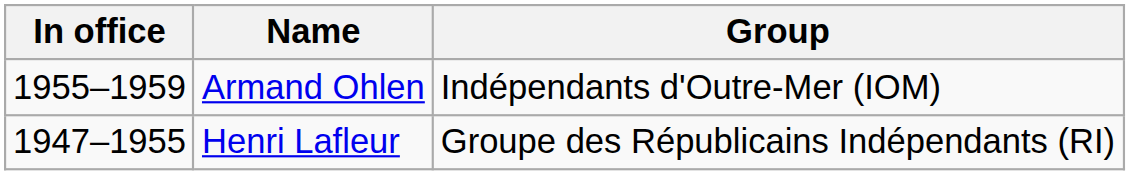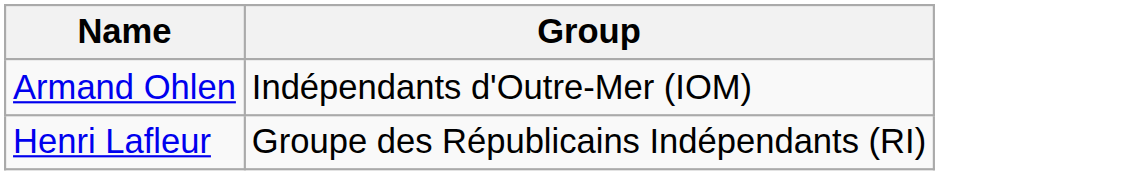- column: In office | 1955–1959 | 1947–1955
